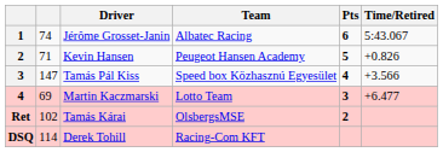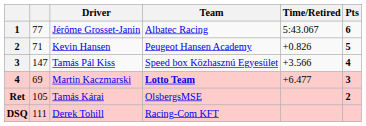columns swapped: Time/Retired <-> Pts
Jérôme Grosset-Janin | column 2: 74 -> 77
Martin Kaczmarski | Team: normal -> bold
Tamás Kárai | column 2: 102 -> 105
Derek Tohill | column 2: 114 -> 111
